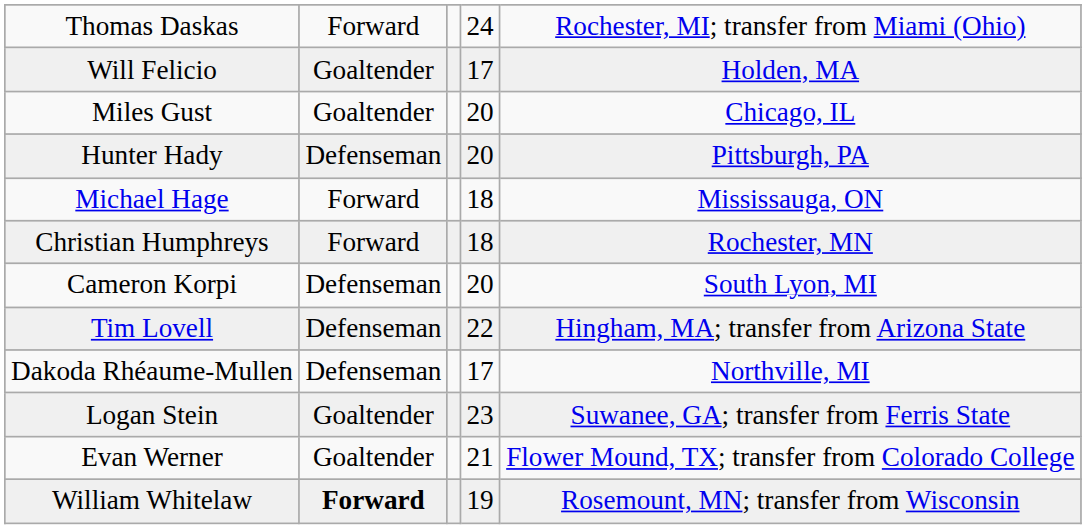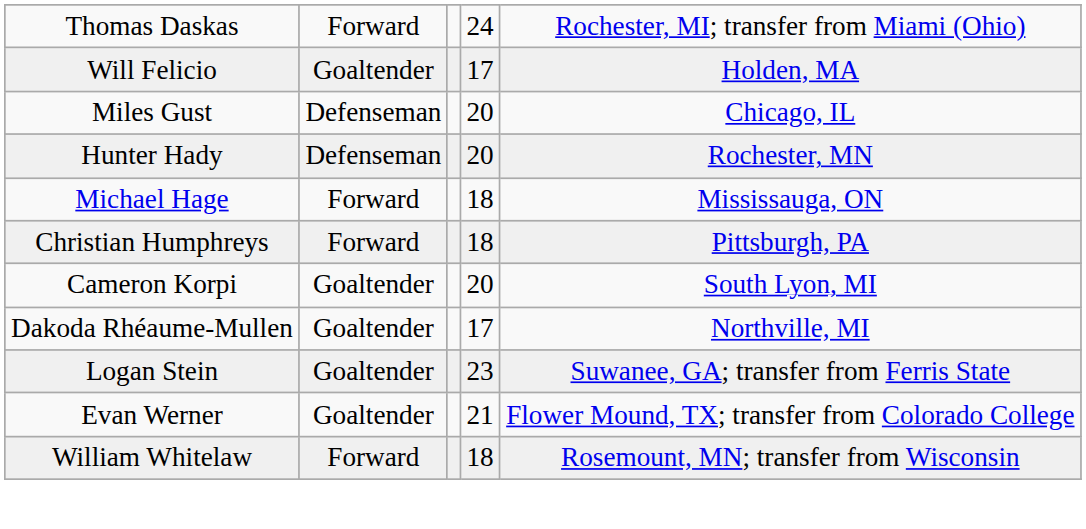Miles Gust | column 2: Goaltender -> Defenseman
Hunter Hady | column 5: Pittsburgh, PA -> Rochester, MN
Christian Humphreys | column 5: Rochester, MN -> Pittsburgh, PA
Cameron Korpi | column 2: Defenseman -> Goaltender
- row: Tim Lovell | Defenseman | 22 | Hingham, MA; transfer from Arizona State
Dakoda Rhéaume-Mullen | column 2: Defenseman -> Goaltender
William Whitelaw | column 2: bold -> normal
William Whitelaw | column 4: 19 -> 18
